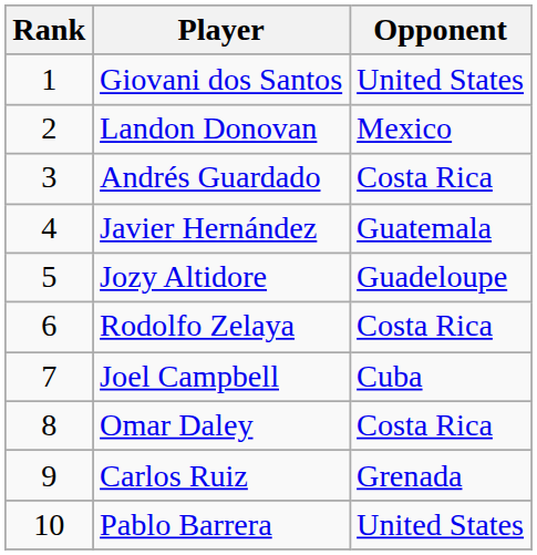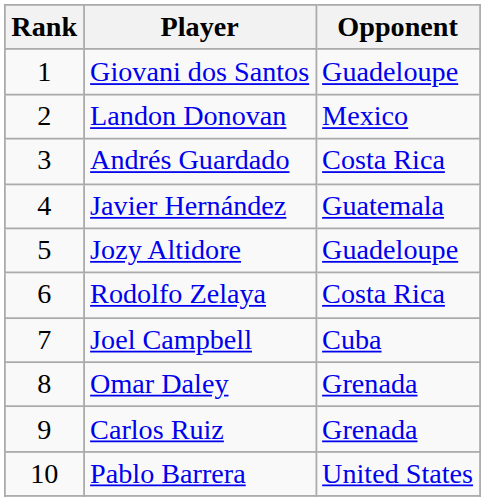Giovani dos Santos | Opponent: United States -> Guadeloupe
Omar Daley | Opponent: Costa Rica -> Grenada
